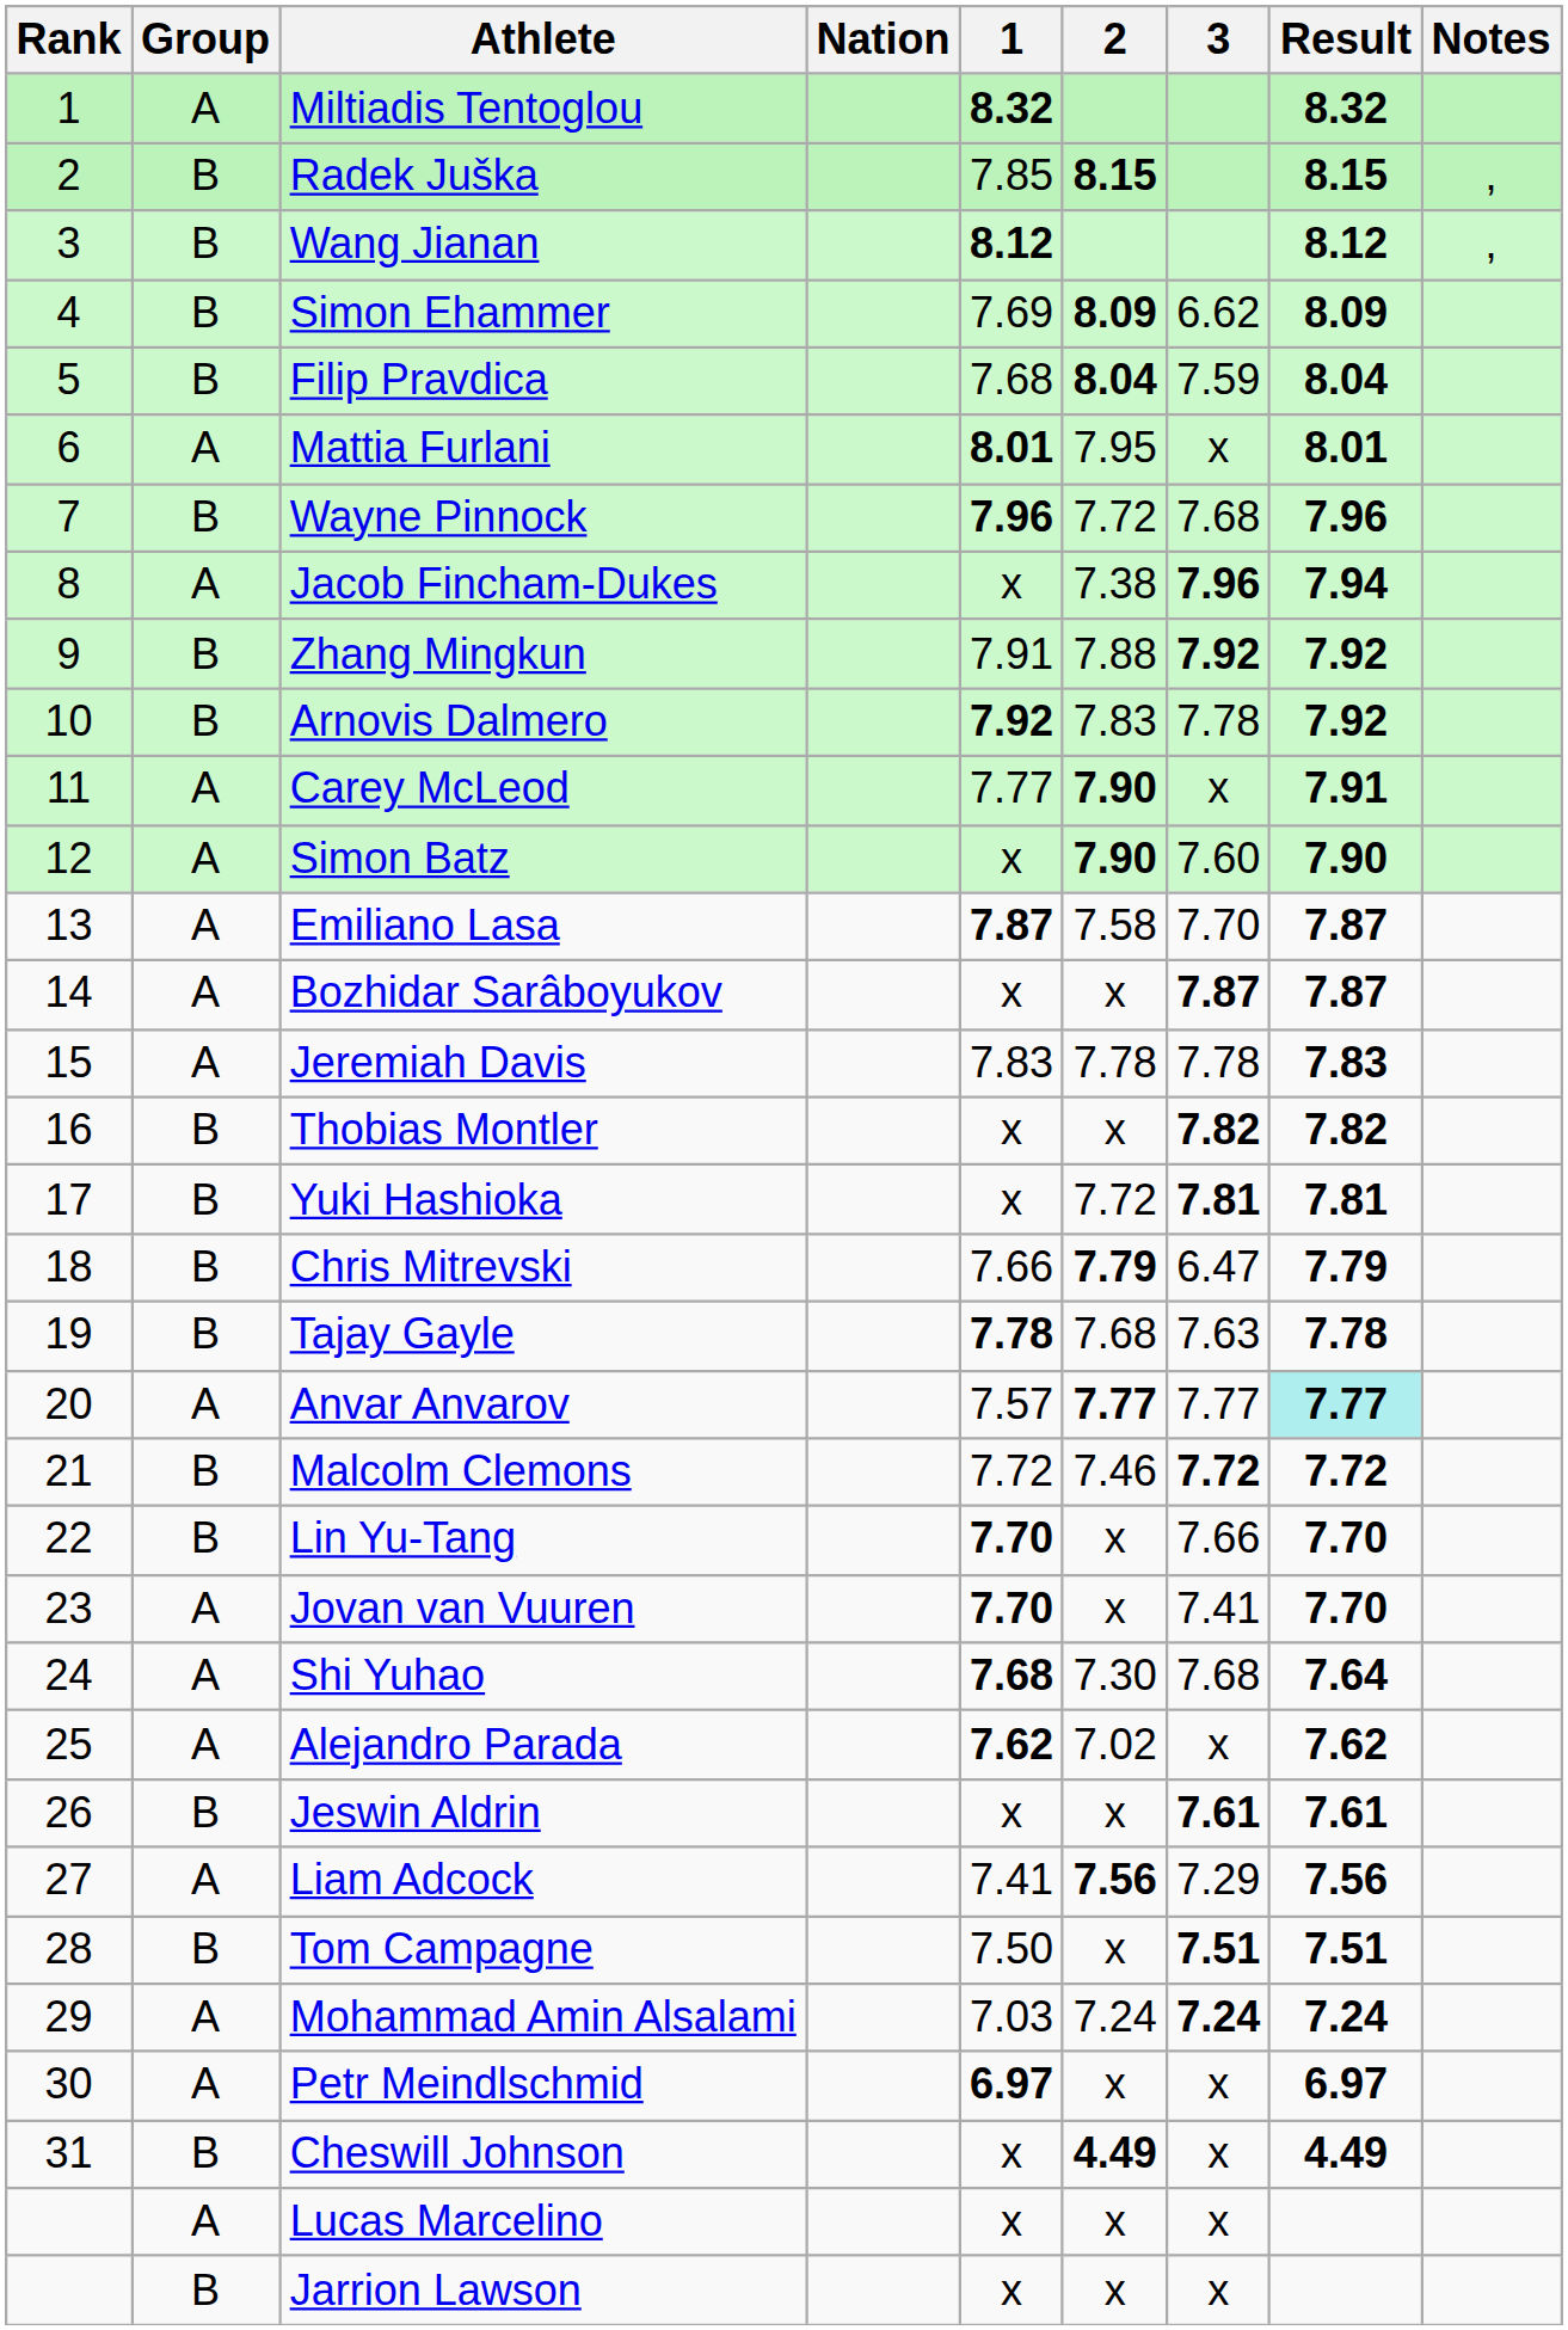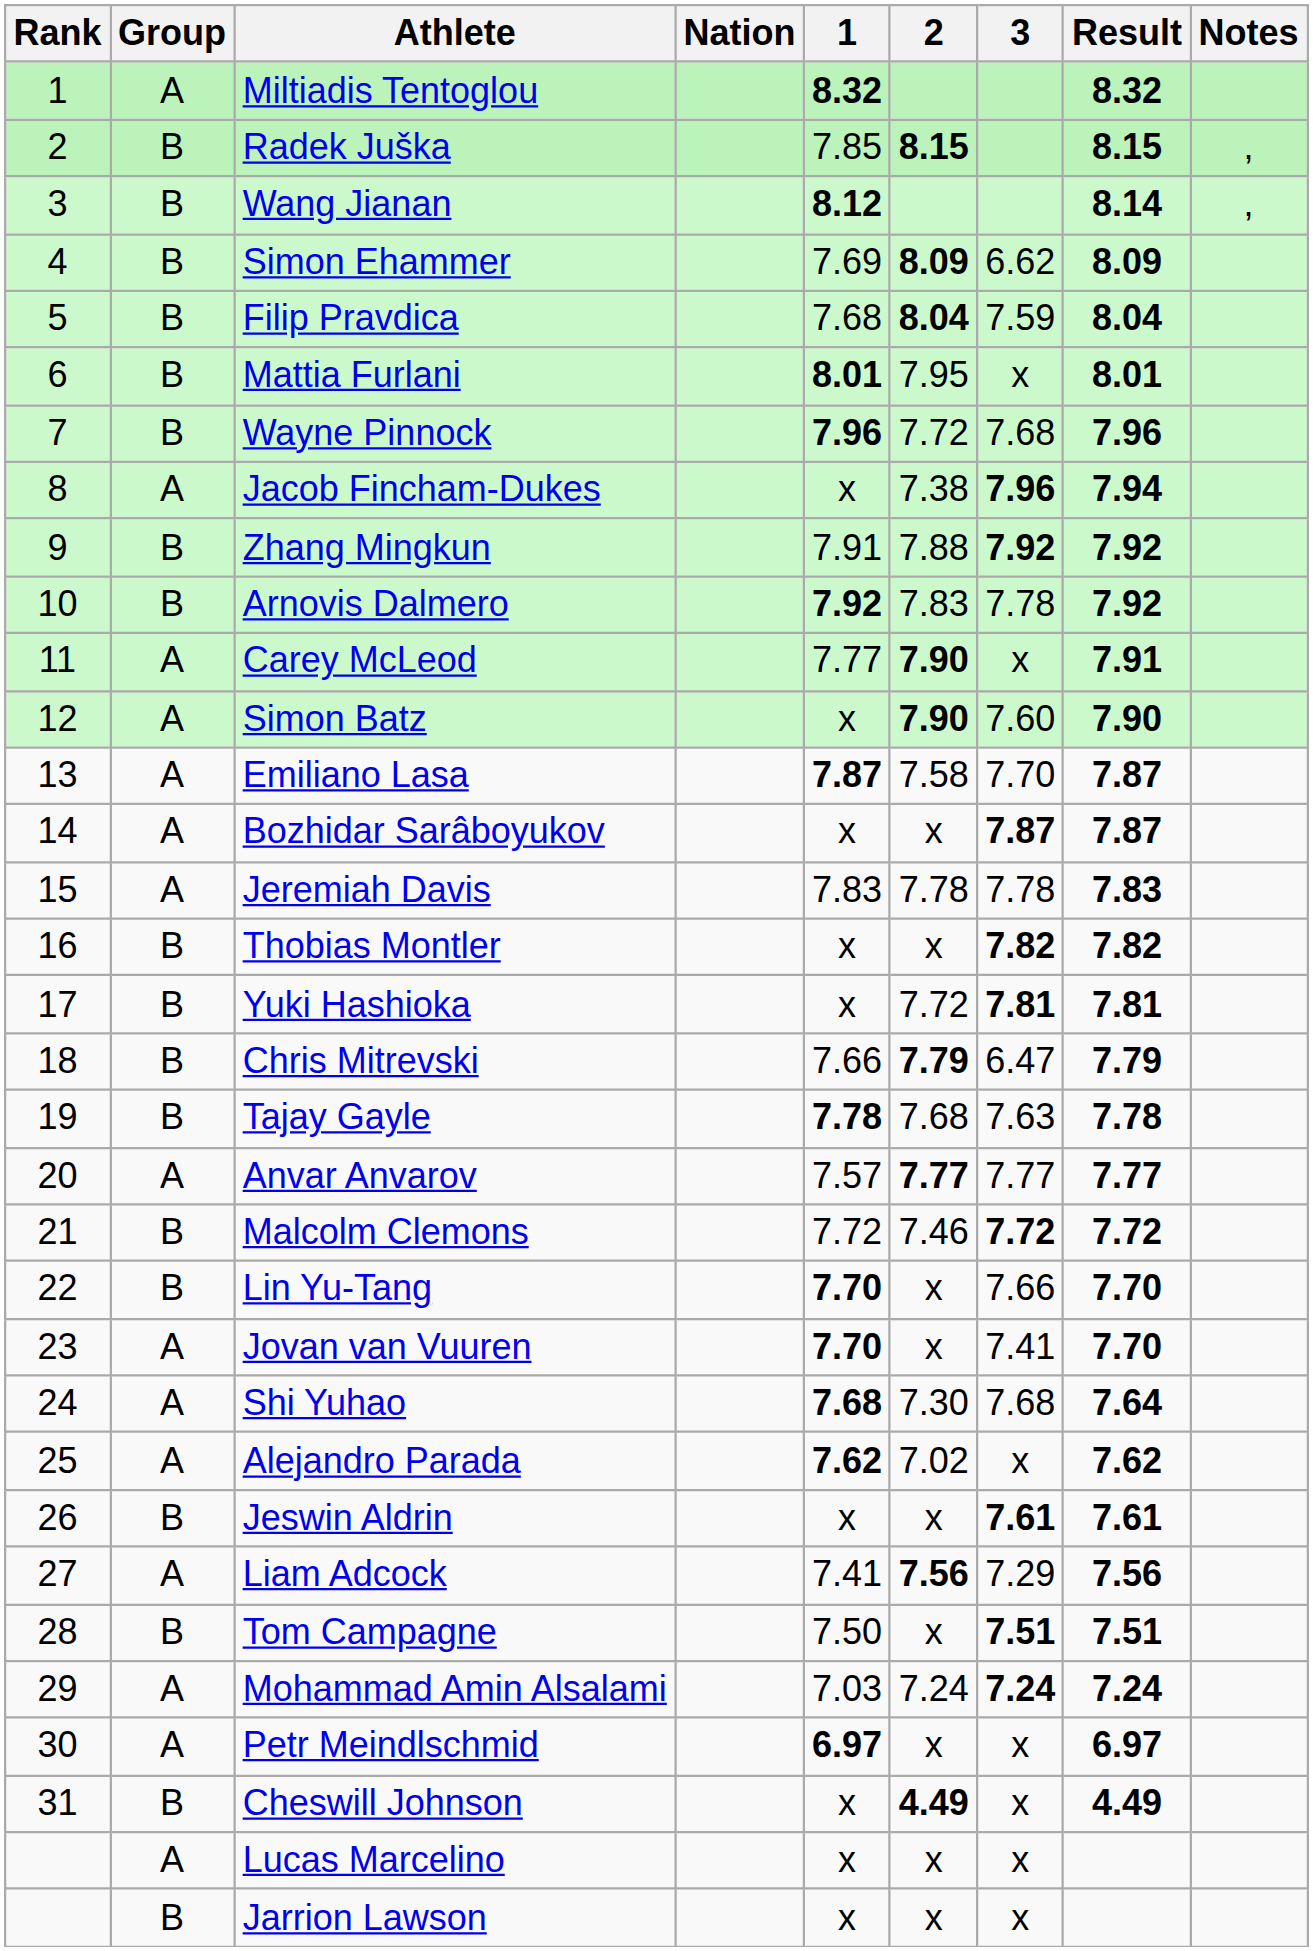Wang Jianan | Result: 8.12 -> 8.14
Mattia Furlani | Group: A -> B
Anvar Anvarov | Result: paleturquoise background -> no background
